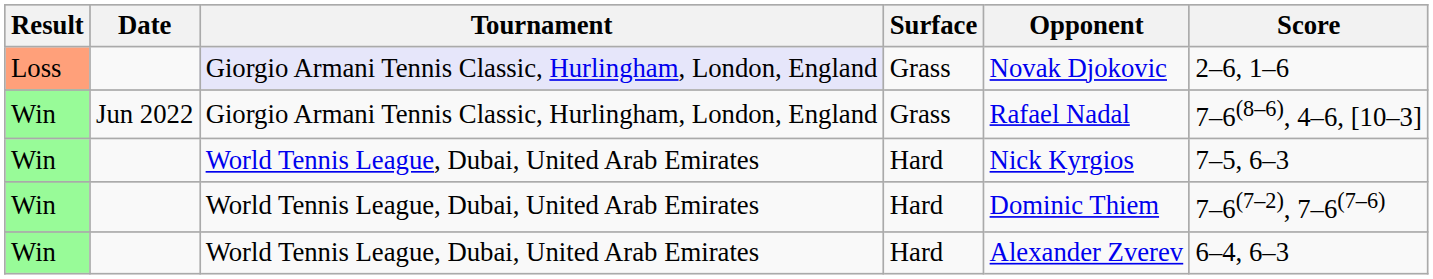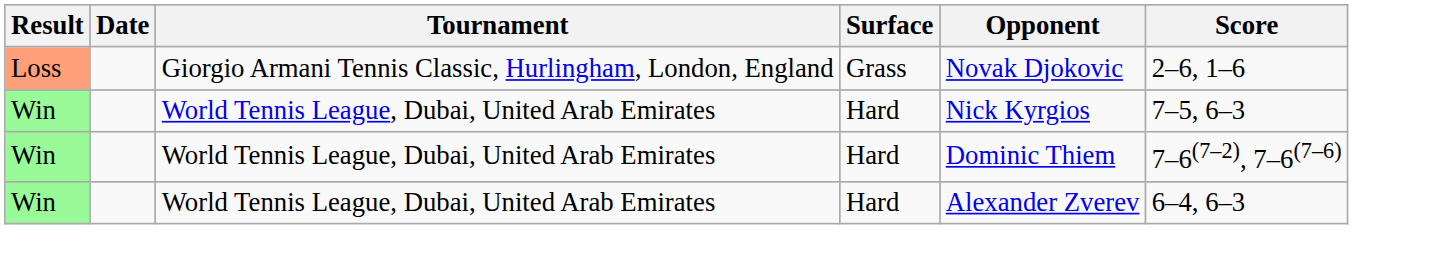Loss | Tournament: lavender background -> no background
- row: Win | Jun 2022 | Giorgio Armani Tennis Classic, Hurlingham, London, England | Grass | Rafael Nadal | 7–6(8–6), 4–6, [10–3]
